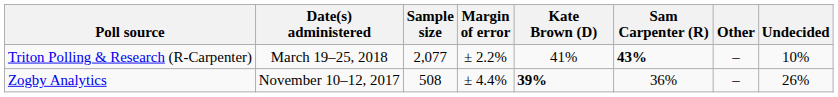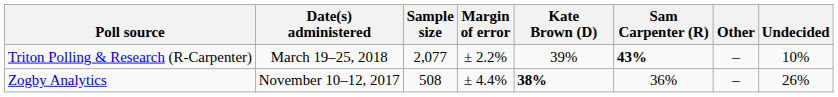Triton Polling & Research (R-Carpenter) | Kate Brown (D): 41% -> 39%
Zogby Analytics | Kate Brown (D): 39% -> 38%
